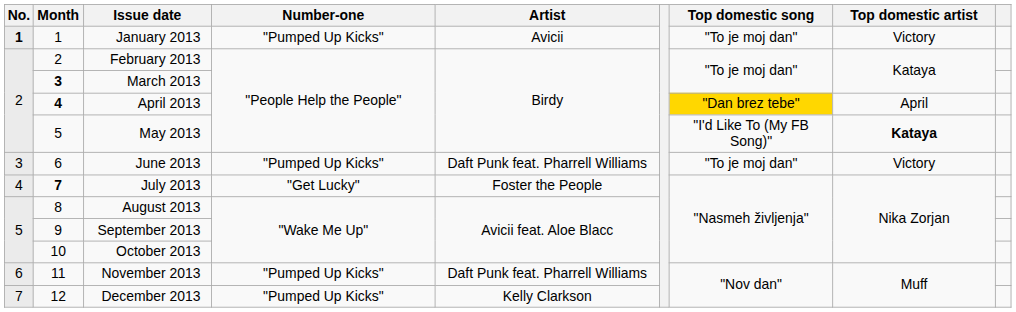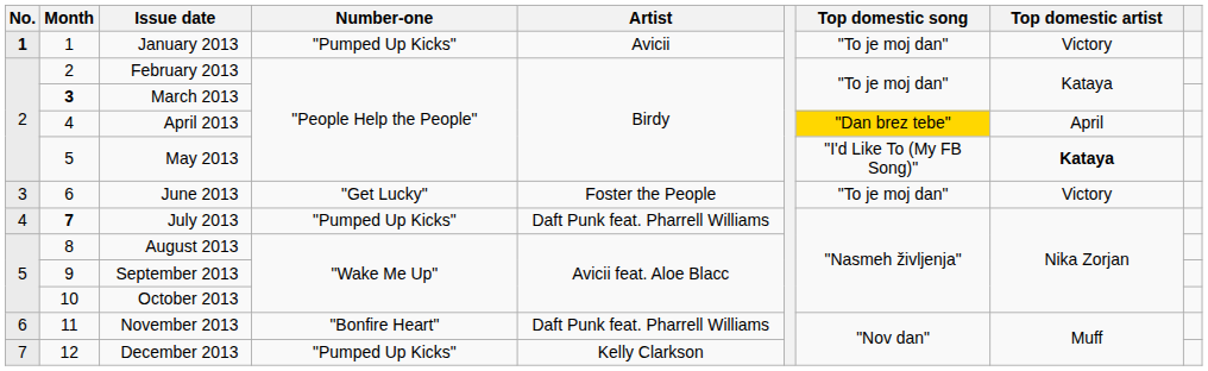April 2013 | Month: bold -> normal
June 2013 | Number-one: "Pumped Up Kicks" -> "Get Lucky"
June 2013 | Artist: Daft Punk feat. Pharrell Williams -> Foster the People
July 2013 | Number-one: "Get Lucky" -> "Pumped Up Kicks"
July 2013 | Artist: Foster the People -> Daft Punk feat. Pharrell Williams
November 2013 | Number-one: "Pumped Up Kicks" -> "Bonfire Heart"
